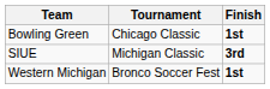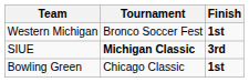rows swapped: Bowling Green <-> Western Michigan
SIUE | Tournament: normal -> bold
